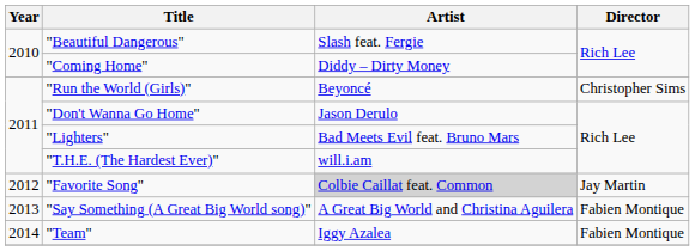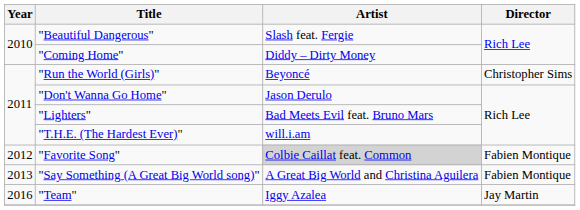"Favorite Song" | Director: Jay Martin -> Fabien Montique
"Team" | Year: 2014 -> 2016
"Team" | Director: Fabien Montique -> Jay Martin
